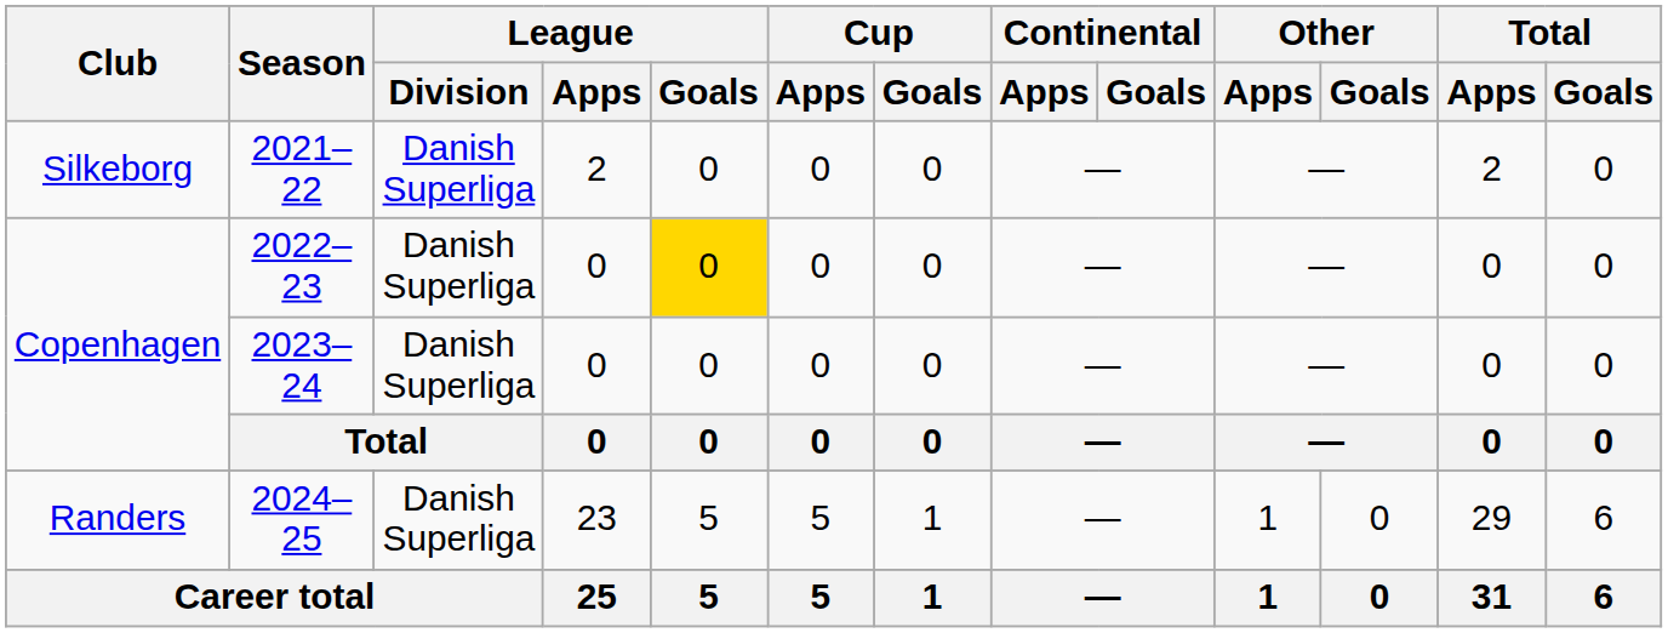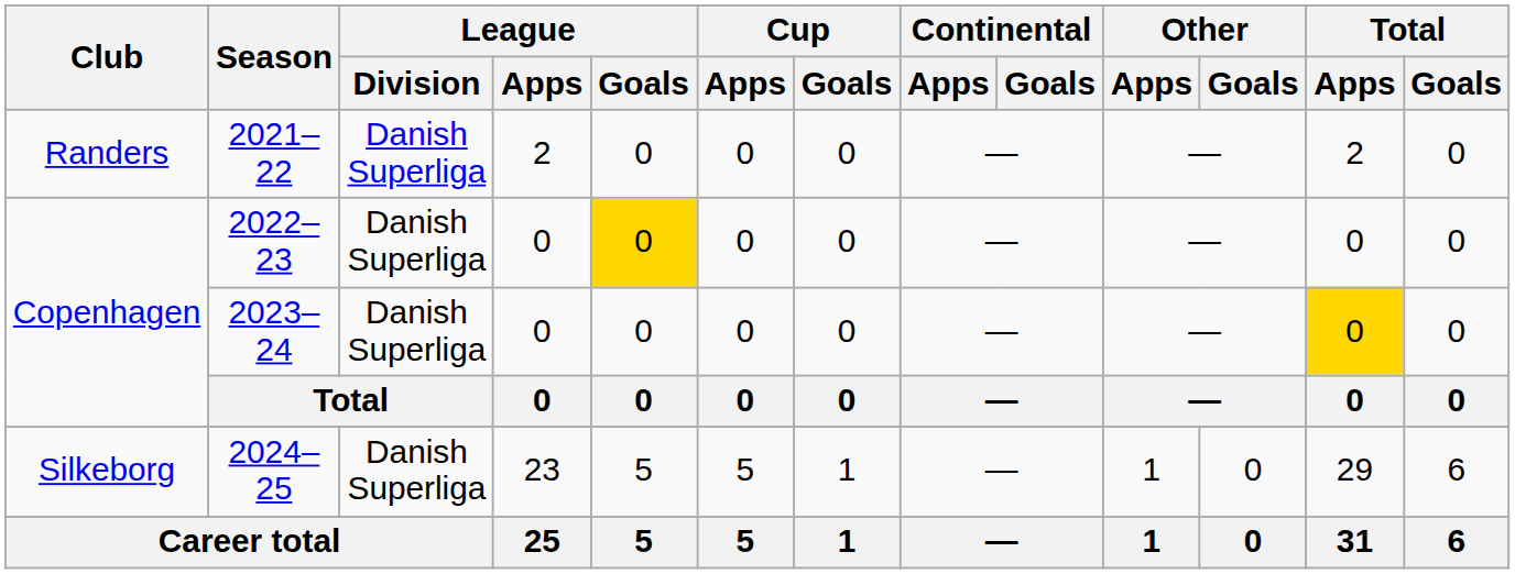2021–22 | Club: Silkeborg -> Randers
2023–24 | Total / Apps: no background -> gold background
2024–25 | Club: Randers -> Silkeborg
